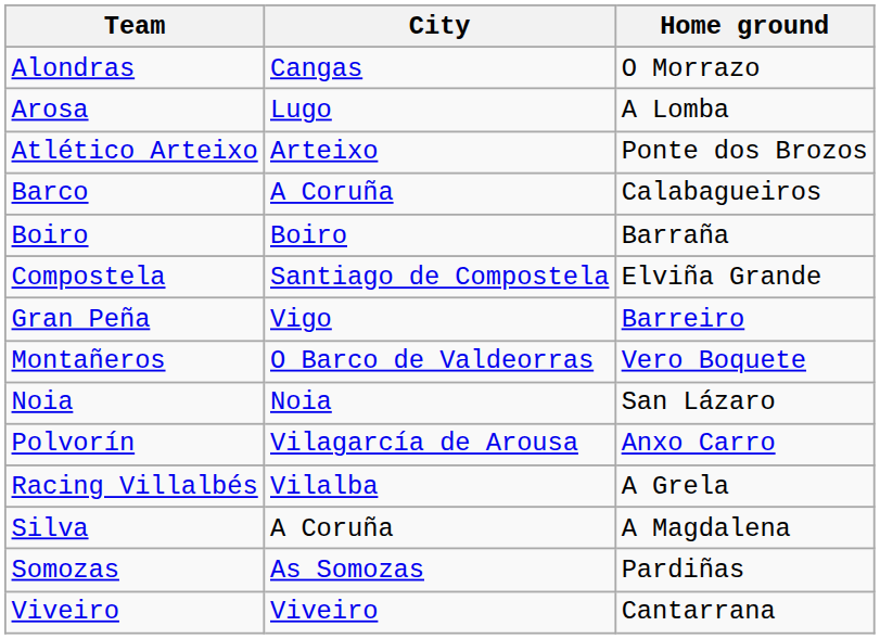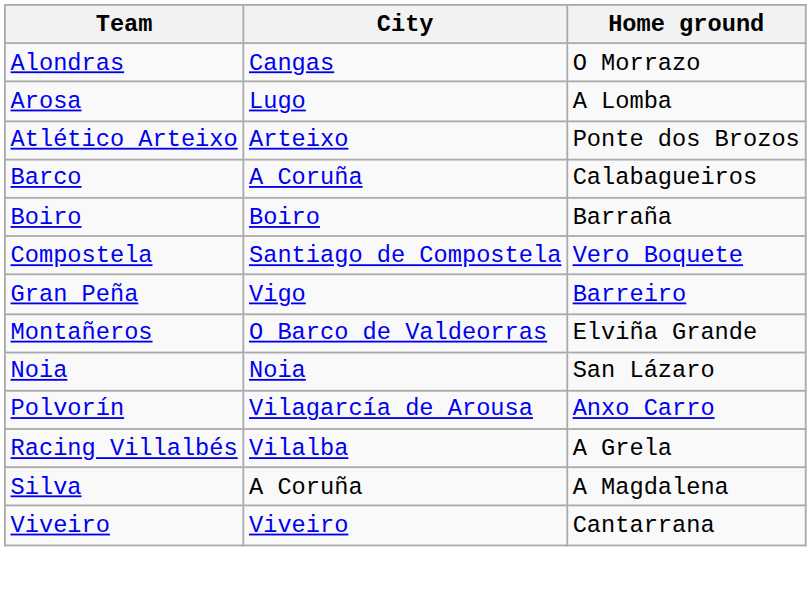Compostela | Home ground: Elviña Grande -> Vero Boquete
Montañeros | Home ground: Vero Boquete -> Elviña Grande
- row: Somozas | As Somozas | Pardiñas
